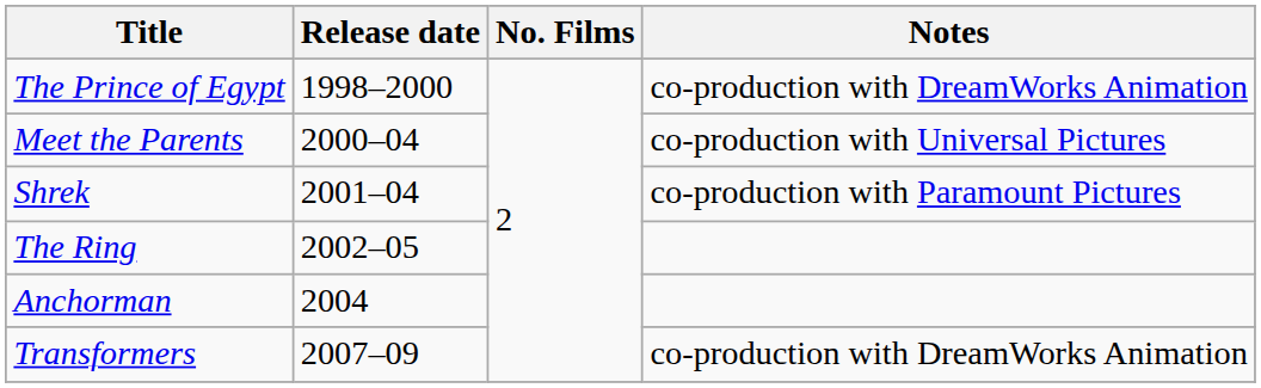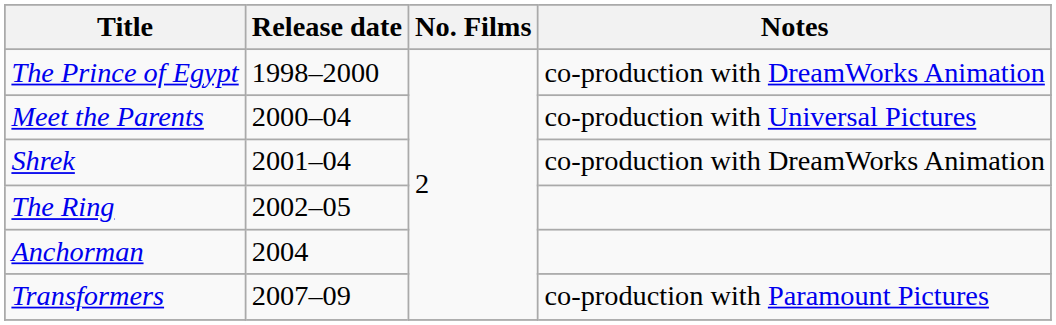Shrek | Notes: co-production with Paramount Pictures -> co-production with DreamWorks Animation
Transformers | Notes: co-production with DreamWorks Animation -> co-production with Paramount Pictures
